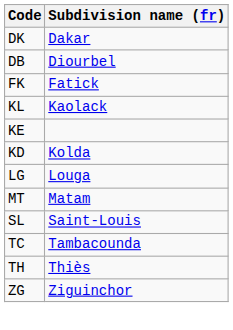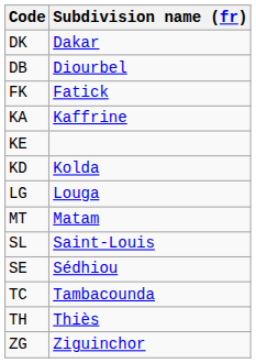+ row: KA | Kaffrine
- row: KL | Kaolack
+ row: SE | Sédhiou
